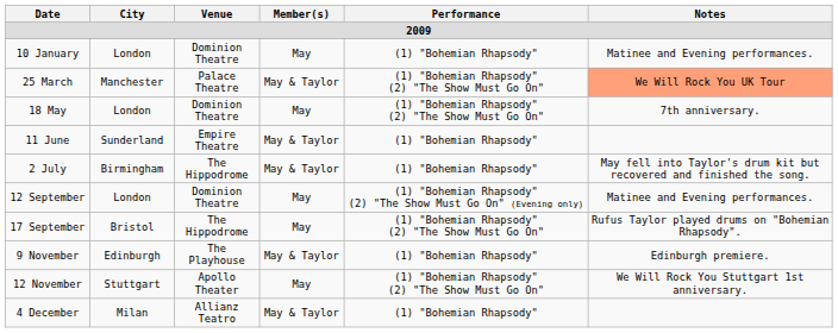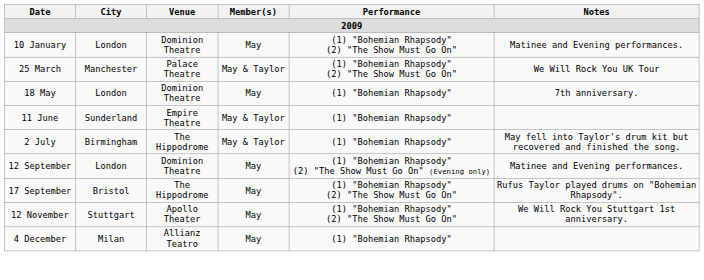10 January | Performance: (1) "Bohemian Rhapsody" -> (1) "Bohemian Rhapsody" (2) "The Show Must Go On"
25 March | Notes: lightsalmon background -> no background
18 May | Performance: (1) "Bohemian Rhapsody" (2) "The Show Must Go On" -> (1) "Bohemian Rhapsody"
- row: 9 November | Edinburgh | The Playhouse | May & Taylor | (1) "Bohemian Rhapsody" | Edinburgh premiere.
4 December | Member(s): May & Taylor -> May
